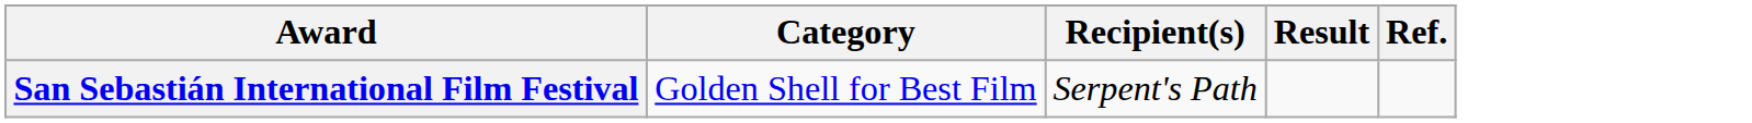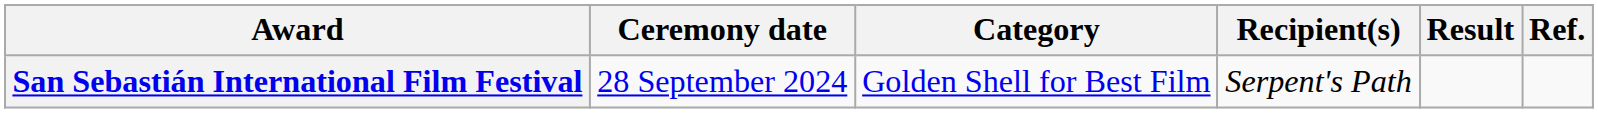+ column: Ceremony date | 28 September 2024
